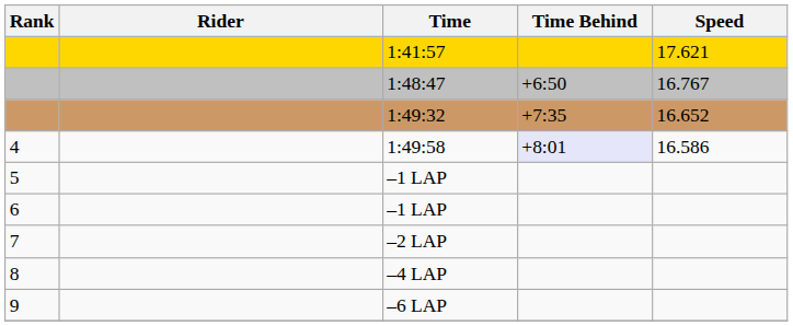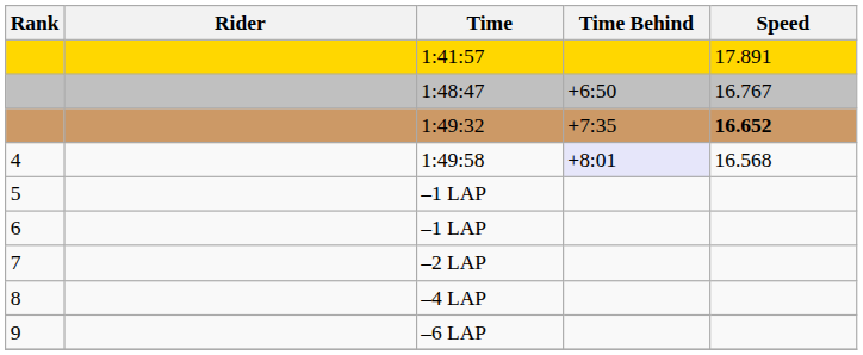1:41:57 | Speed: 17.621 -> 17.891
1:49:32 | Speed: normal -> bold
1:49:58 | Speed: 16.586 -> 16.568
